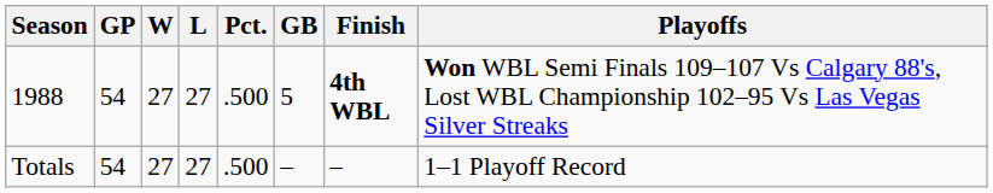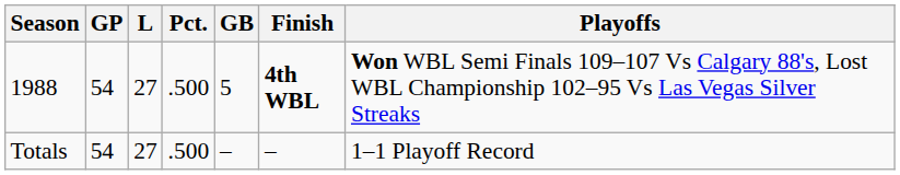- column: W | 27 | 27
